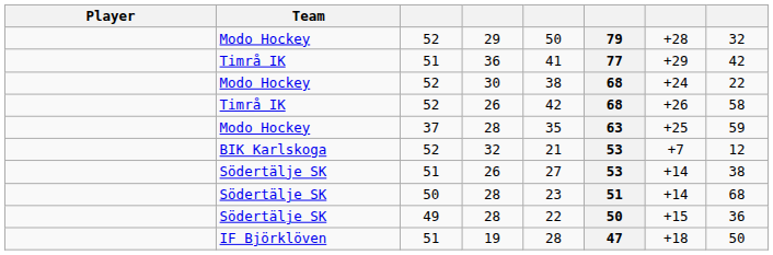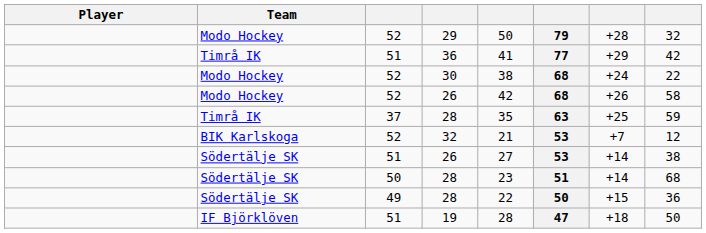52 / 26 | Team: Timrå IK -> Modo Hockey
37 / 28 | Team: Modo Hockey -> Timrå IK
